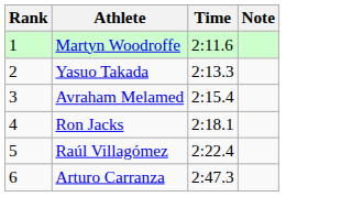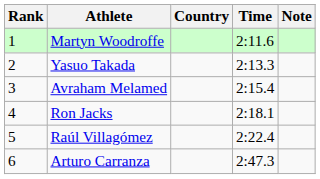+ column: Country
